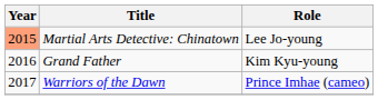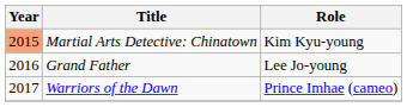Martial Arts Detective: Chinatown | Role: Lee Jo-young -> Kim Kyu-young
Grand Father | Role: Kim Kyu-young -> Lee Jo-young
